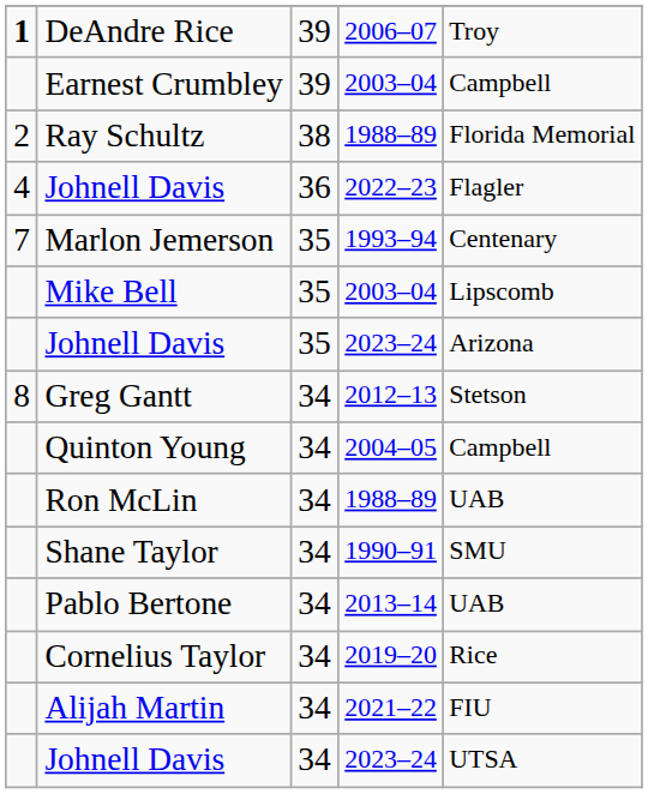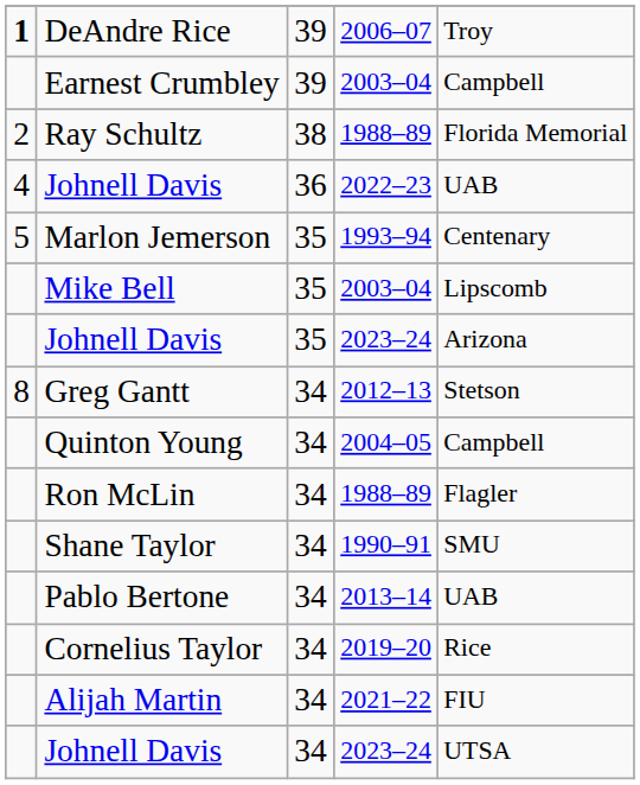Johnell Davis / 36 | column 5: Flagler -> UAB
Marlon Jemerson | column 1: 7 -> 5
Ron McLin | column 5: UAB -> Flagler
